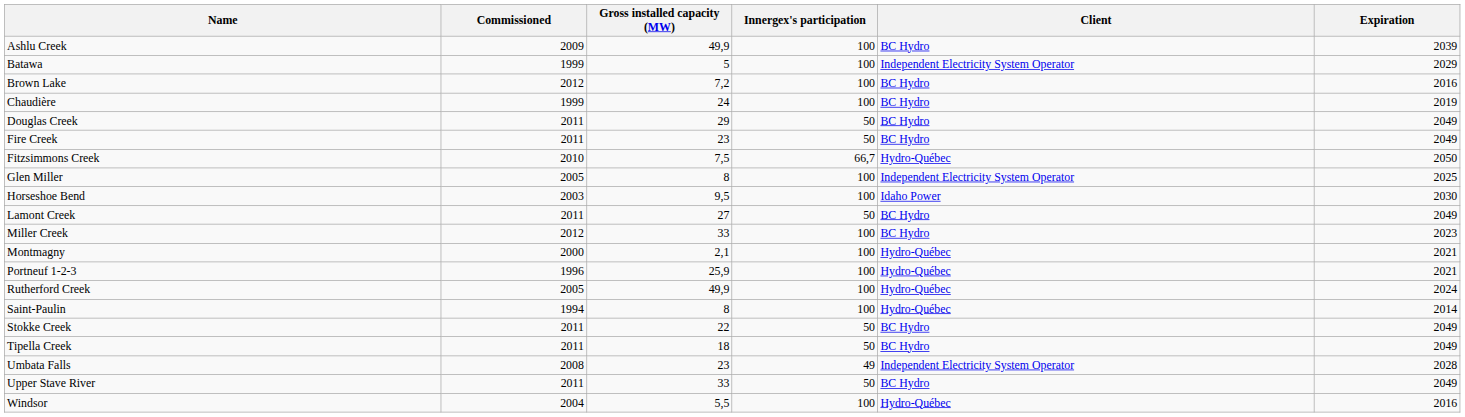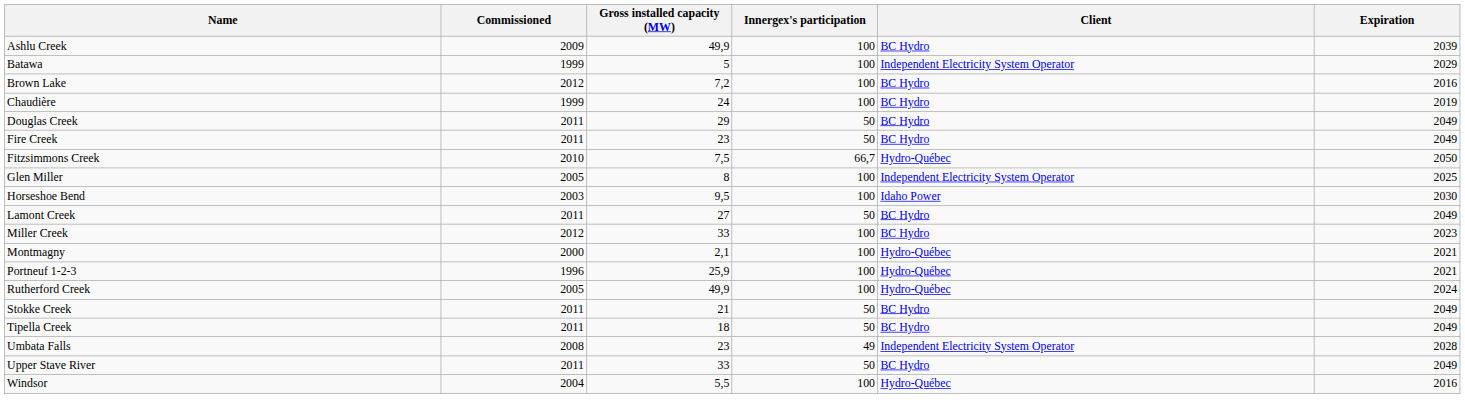- row: Saint-Paulin | 1994 | 8 | 100 | Hydro-Québec | 2014
Stokke Creek | Gross installed capacity (MW): 22 -> 21
